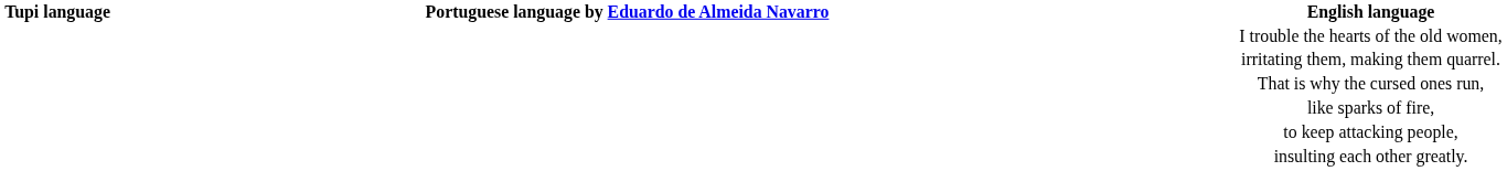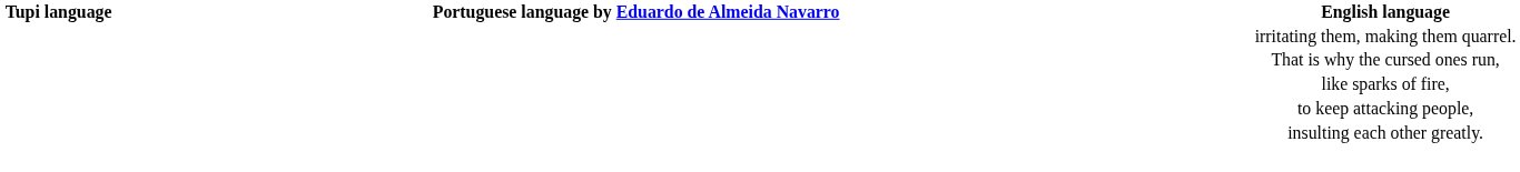- row: I trouble the hearts of the old women,
